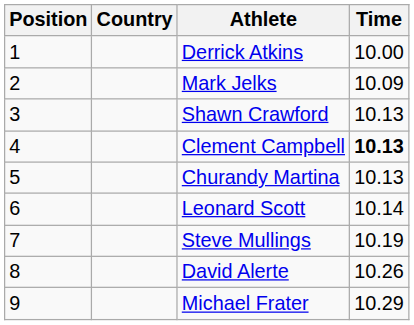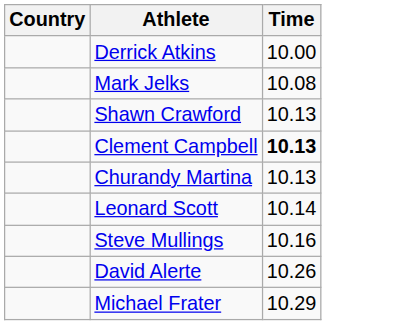- column: Position | 1 | 2 | 3 | 4 | 5 | 6 | 7 | 8 | 9
Mark Jelks | Time: 10.09 -> 10.08
Steve Mullings | Time: 10.19 -> 10.16
